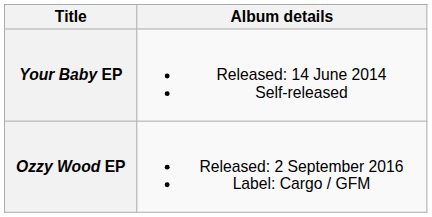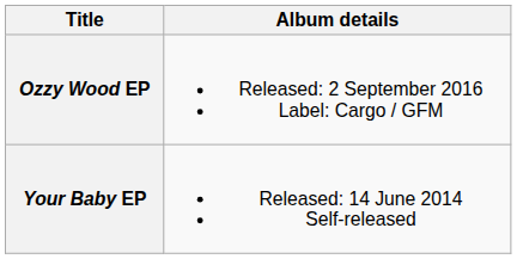rows swapped: Your Baby EP <-> Ozzy Wood EP
